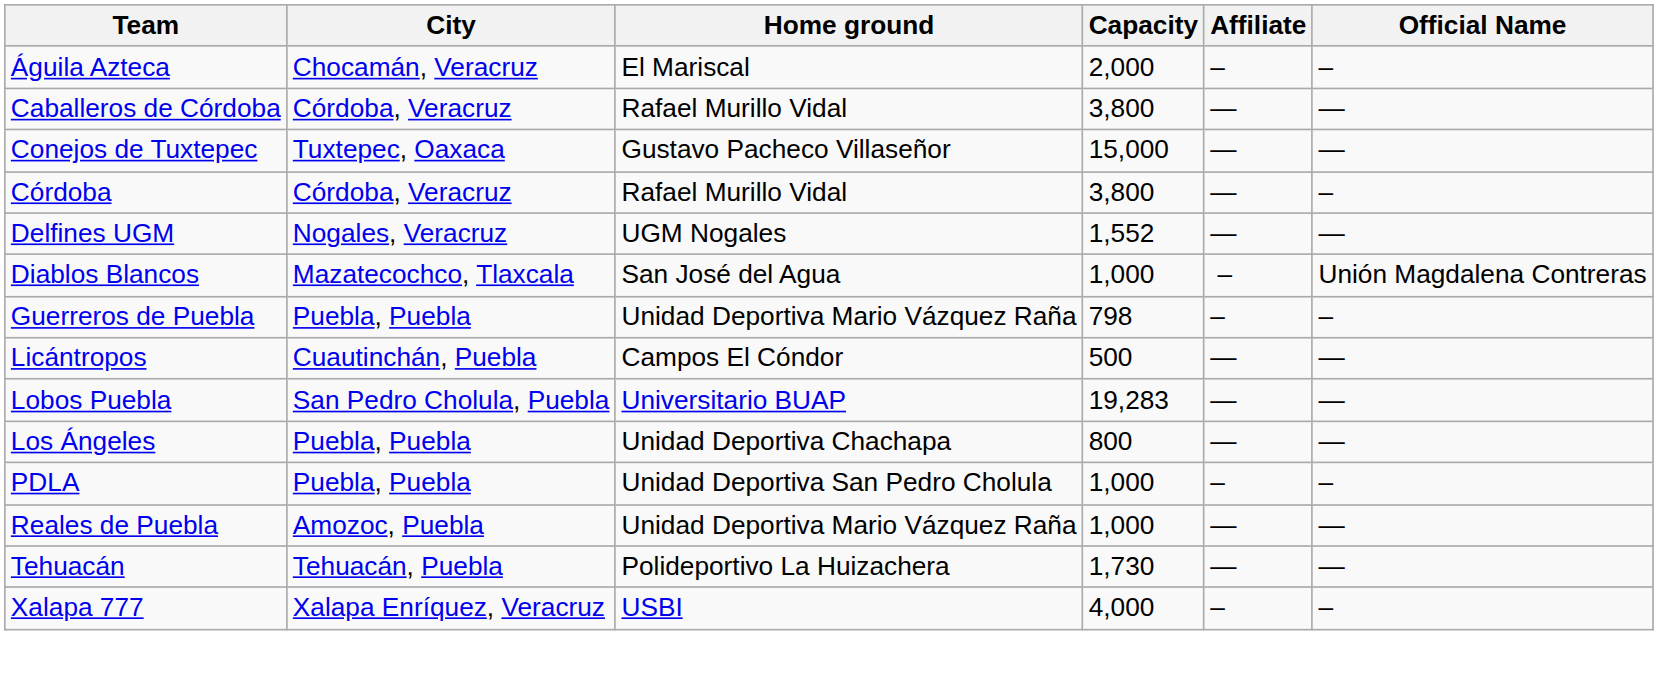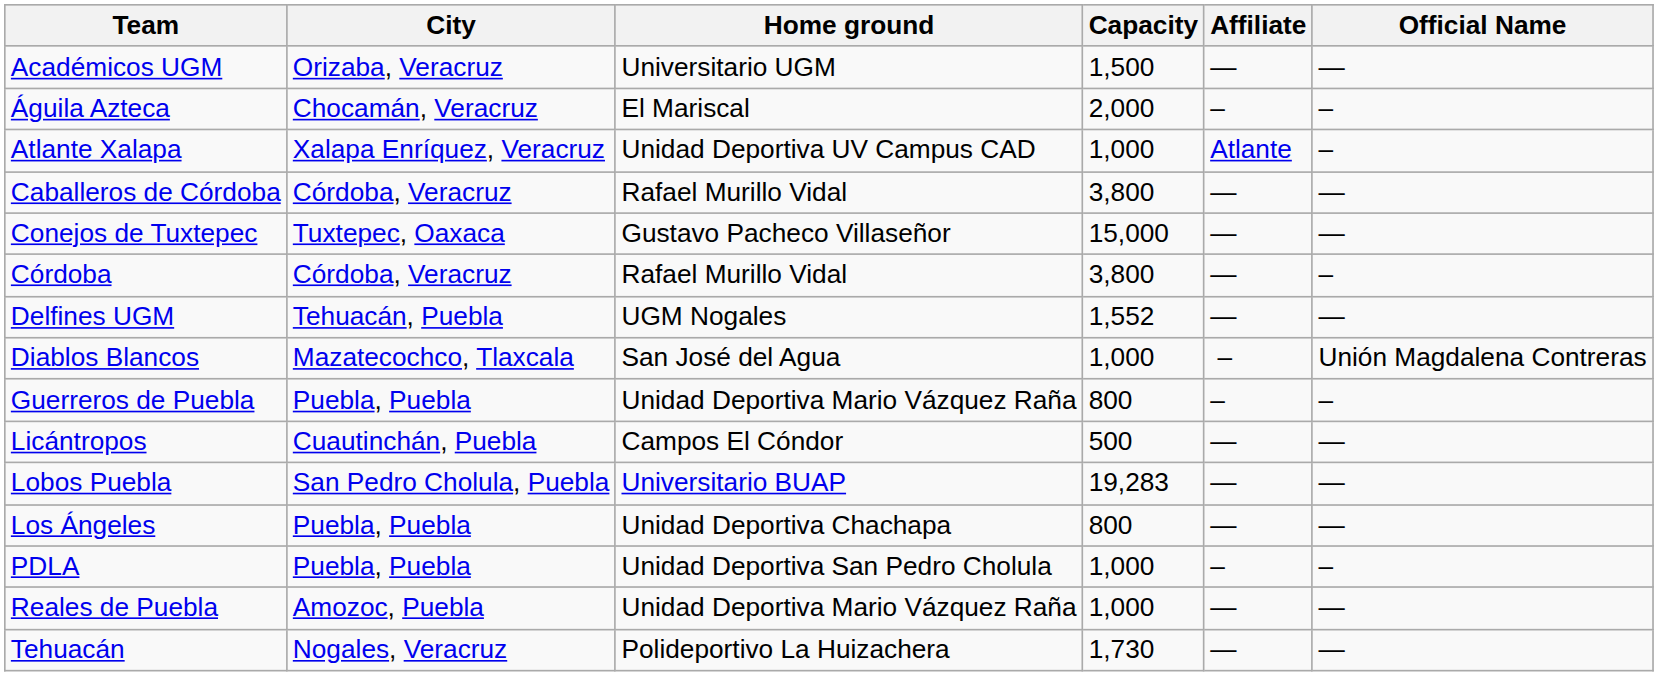+ row: Académicos UGM | Orizaba, Veracruz | Universitario UGM | 1,500 | — | —
+ row: Atlante Xalapa | Xalapa Enríquez, Veracruz | Unidad Deportiva UV Campus CAD | 1,000 | Atlante | –
Delfines UGM | City: Nogales, Veracruz -> Tehuacán, Puebla
Guerreros de Puebla | Capacity: 798 -> 800
Tehuacán | City: Tehuacán, Puebla -> Nogales, Veracruz
- row: Xalapa 777 | Xalapa Enríquez, Veracruz | USBI | 4,000 | – | –
